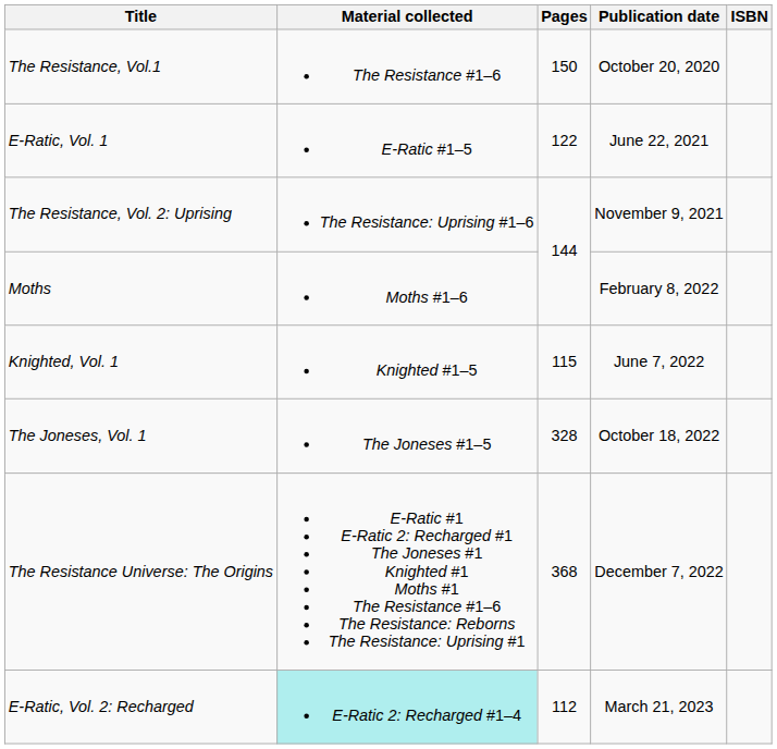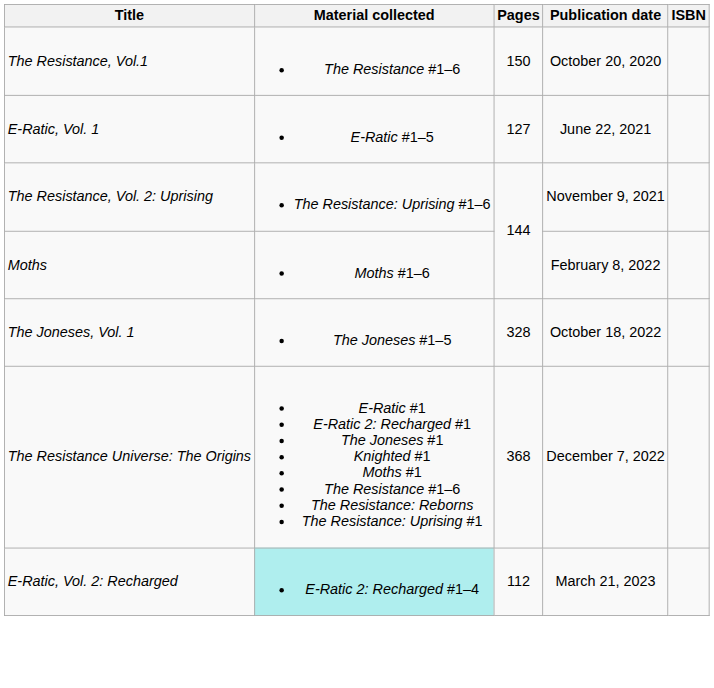E-Ratic, Vol. 1 | Pages: 122 -> 127
- row: Knighted, Vol. 1 | Knighted #1–5 | 115 | June 7, 2022
